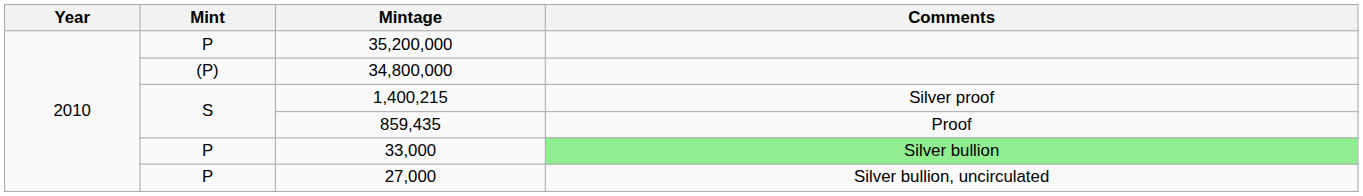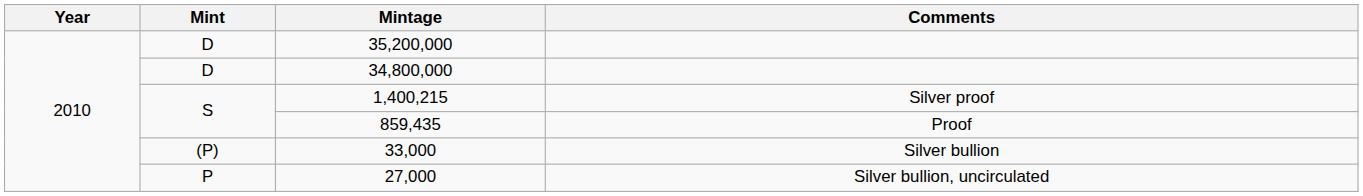35,200,000 | Mint: P -> D
34,800,000 | Mint: (P) -> D
33,000 | Mint: P -> (P)
33,000 | Comments: lightgreen background -> no background
